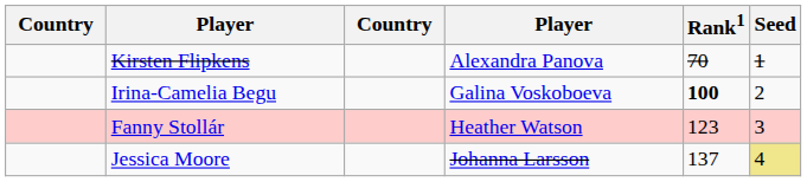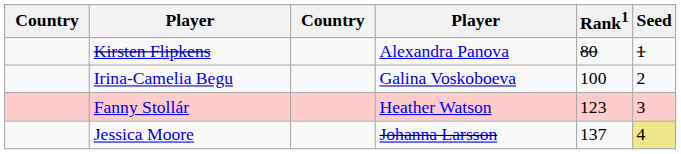Kirsten Flipkens | Rank1: 70 -> 80
Irina-Camelia Begu | Rank1: bold -> normal
